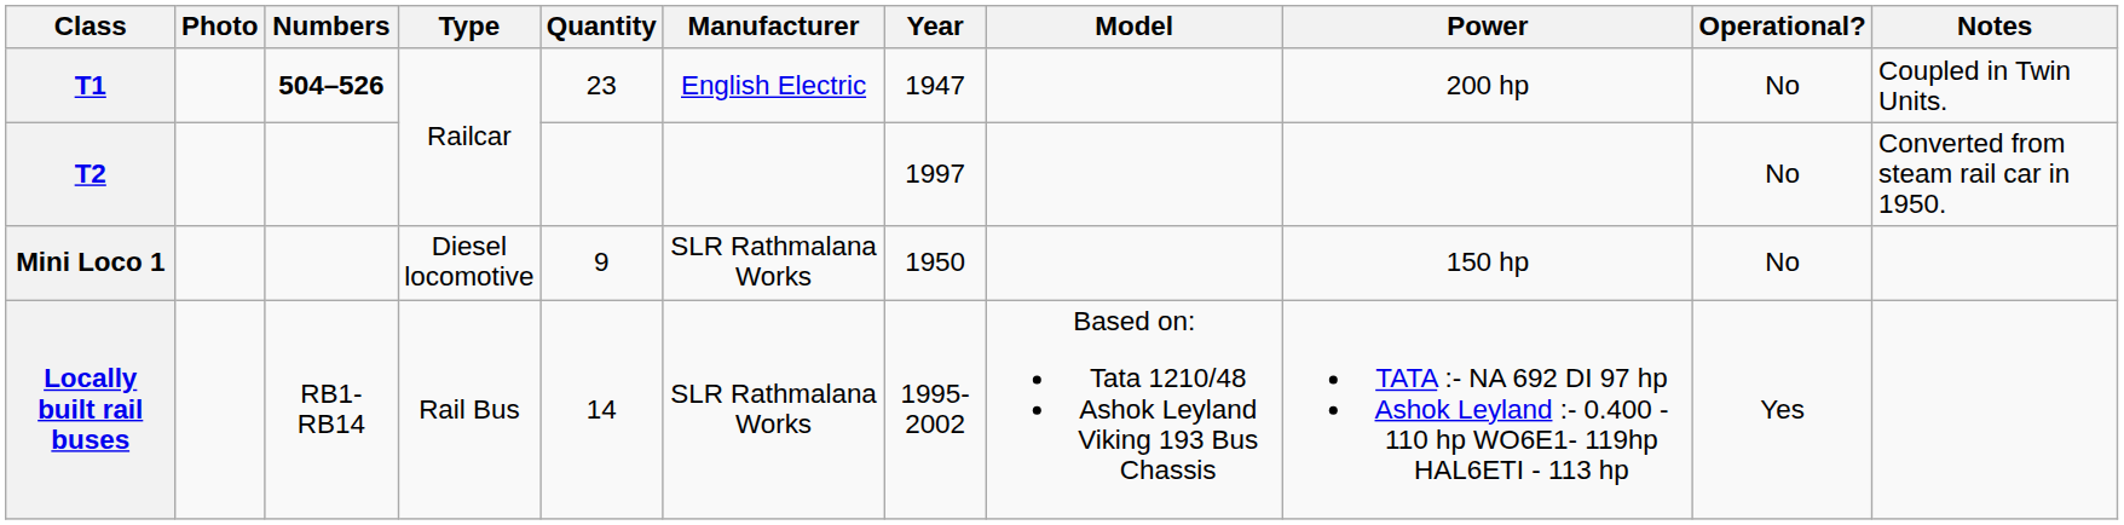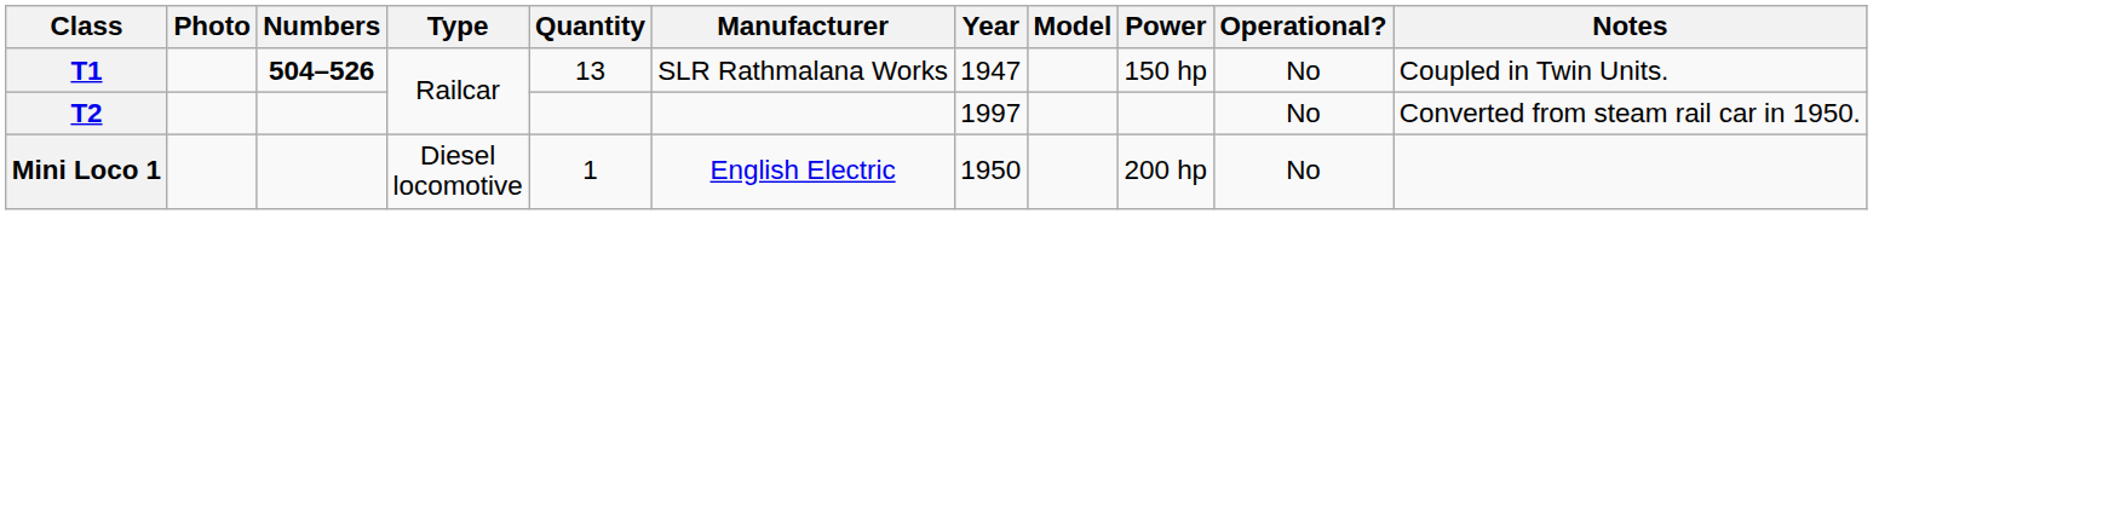T1 | Quantity: 23 -> 13
T1 | Manufacturer: English Electric -> SLR Rathmalana Works
T1 | Power: 200 hp -> 150 hp
Mini Loco 1 | Quantity: 9 -> 1
Mini Loco 1 | Manufacturer: SLR Rathmalana Works -> English Electric
Mini Loco 1 | Power: 150 hp -> 200 hp
- row: Locally built rail buses | RB1-RB14 | Rail Bus | 14 | SLR Rathmalana Works | 1995-2002 | Based on: Tata 1210/48 Ashok Leyland Viking 193 Bus Chassis | TATA :- NA 692 DI 97 hp Ashok Leyland :- 0.400 - 110 hp WO6E1- 119hp HAL6ETI - 113 hp | Yes
